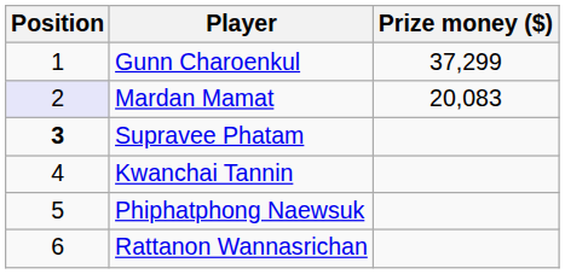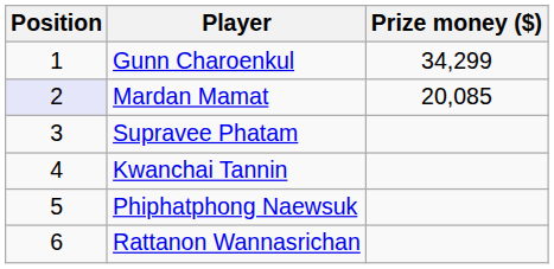Gunn Charoenkul | Prize money ($): 37,299 -> 34,299
Mardan Mamat | Prize money ($): 20,083 -> 20,085
Supravee Phatam | Position: bold -> normal
